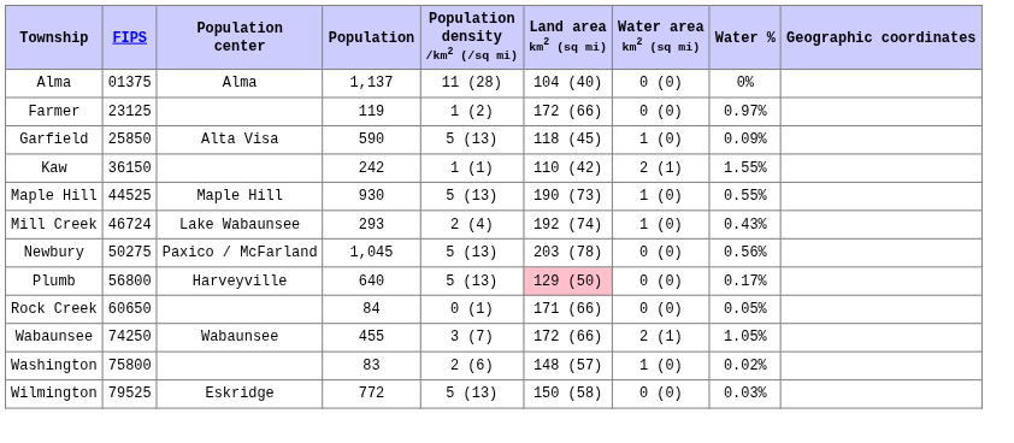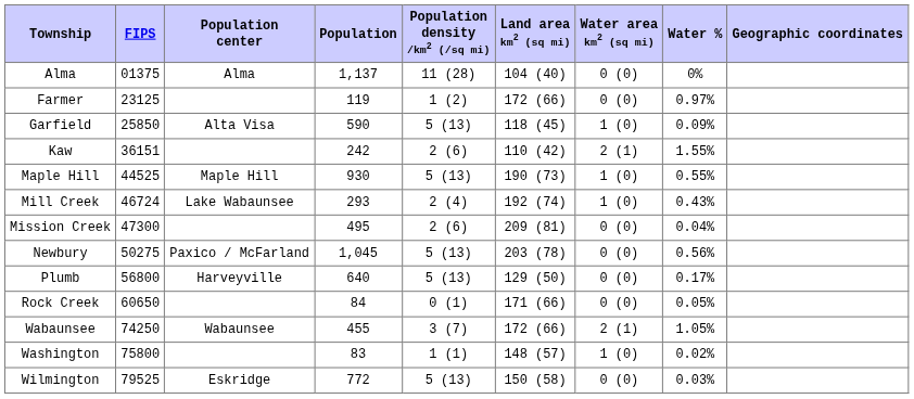Kaw | FIPS: 36150 -> 36151
Kaw | Population density /km2 (/sq mi): 1 (1) -> 2 (6)
+ row: Mission Creek | 47300 | 495 | 2 (6) | 209 (81) | 0 (0) | 0.04%
Plumb | Land area km2 (sq mi): pink background -> no background
Washington | Population density /km2 (/sq mi): 2 (6) -> 1 (1)
